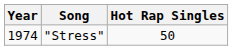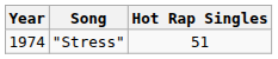"Stress" | Hot Rap Singles: 50 -> 51
